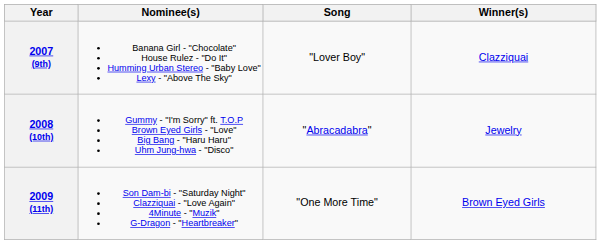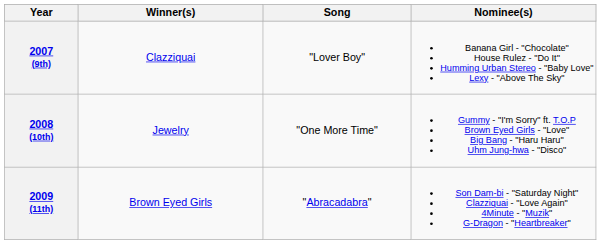columns swapped: Winner(s) <-> Nominee(s)
2008 (10th) | Song: "Abracadabra" -> "One More Time"
2009 (11th) | Song: "One More Time" -> "Abracadabra"
